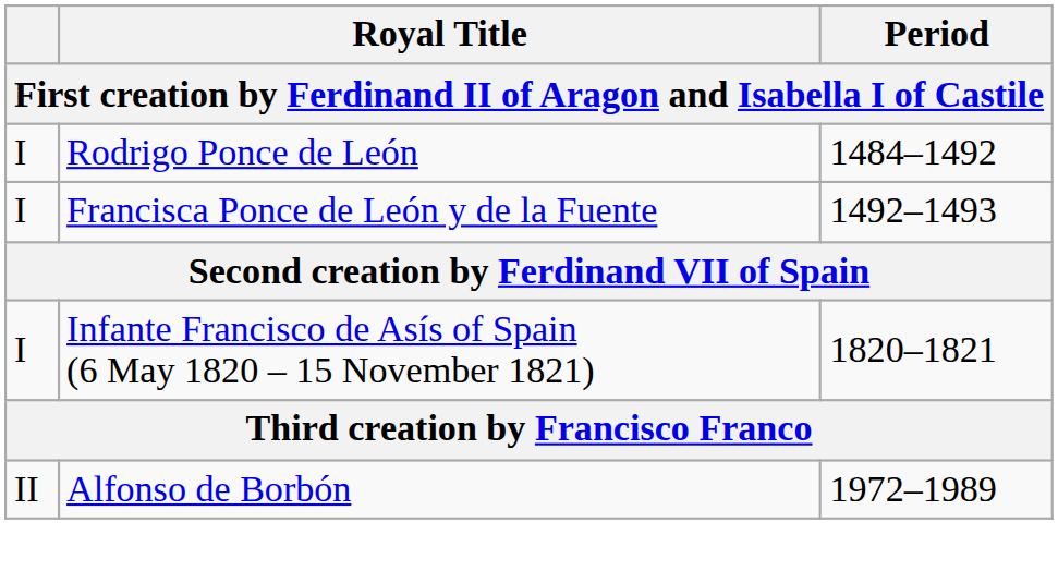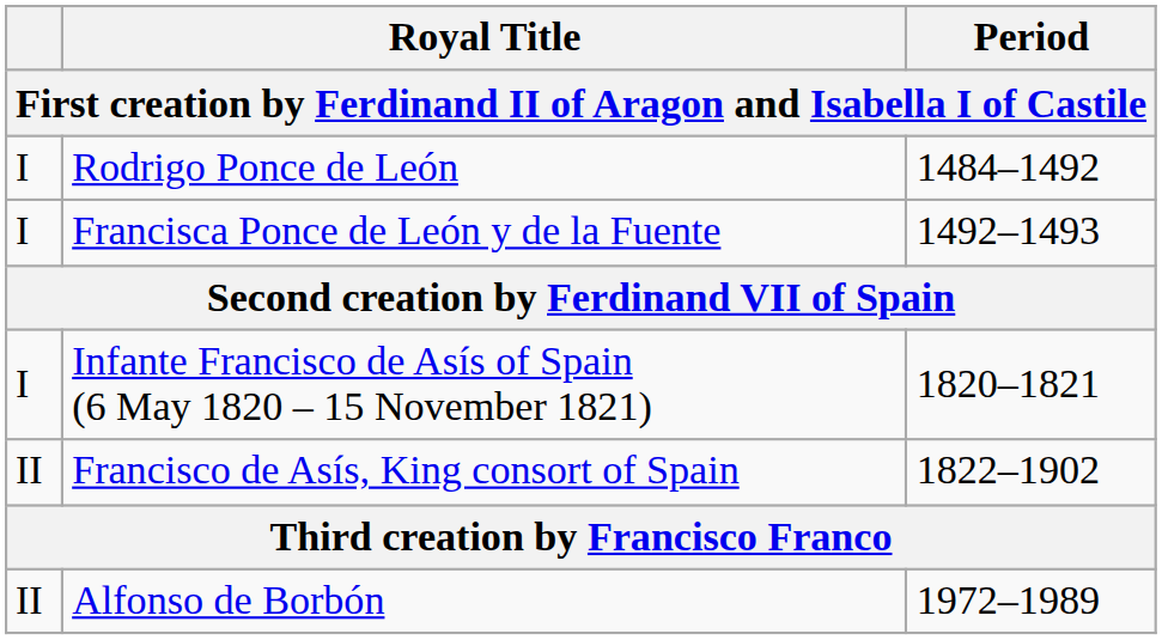+ row: II | Francisco de Asís, King consort of Spain | 1822–1902
